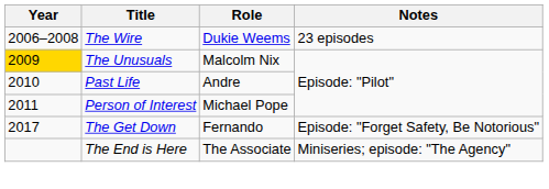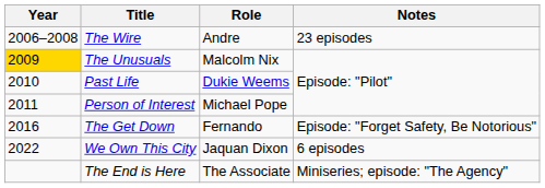The Wire | Role: Dukie Weems -> Andre
Past Life | Role: Andre -> Dukie Weems
The Get Down | Year: 2017 -> 2016
+ row: 2022 | We Own This City | Jaquan Dixon | 6 episodes
